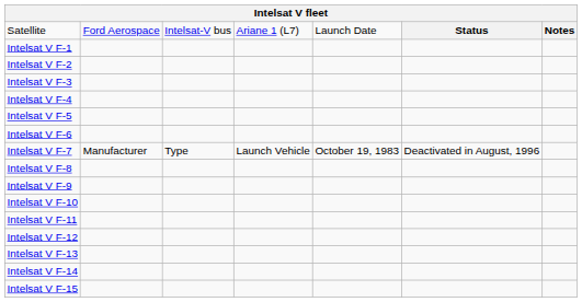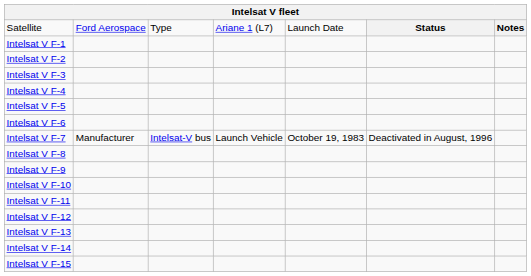Satellite | column 3: Intelsat-V bus -> Type
Intelsat V F-7 | column 3: Type -> Intelsat-V bus
